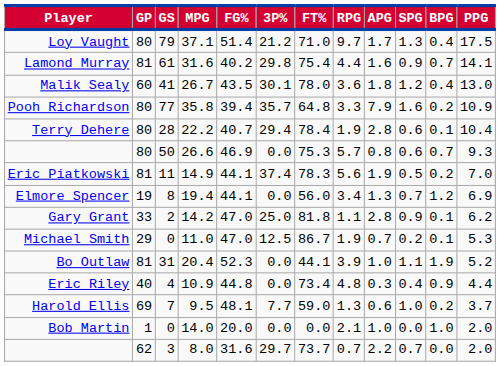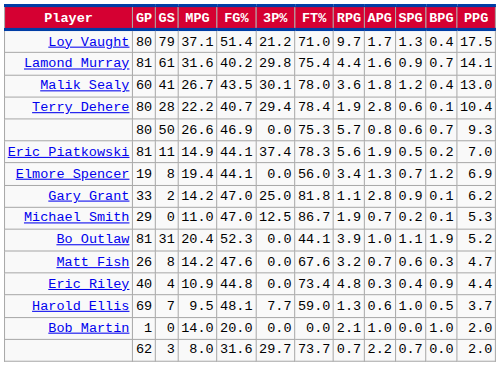- row: Pooh Richardson | 80 | 77 | 35.8 | 39.4 | 35.7 | 64.8 | 3.3 | 7.9 | 1.6 | 0.2 | 10.9
+ row: Matt Fish | 26 | 8 | 14.2 | 47.6 | 0.0 | 67.6 | 3.2 | 0.7 | 0.6 | 0.3 | 4.7
Harold Ellis | BPG: 0.2 -> 0.5
